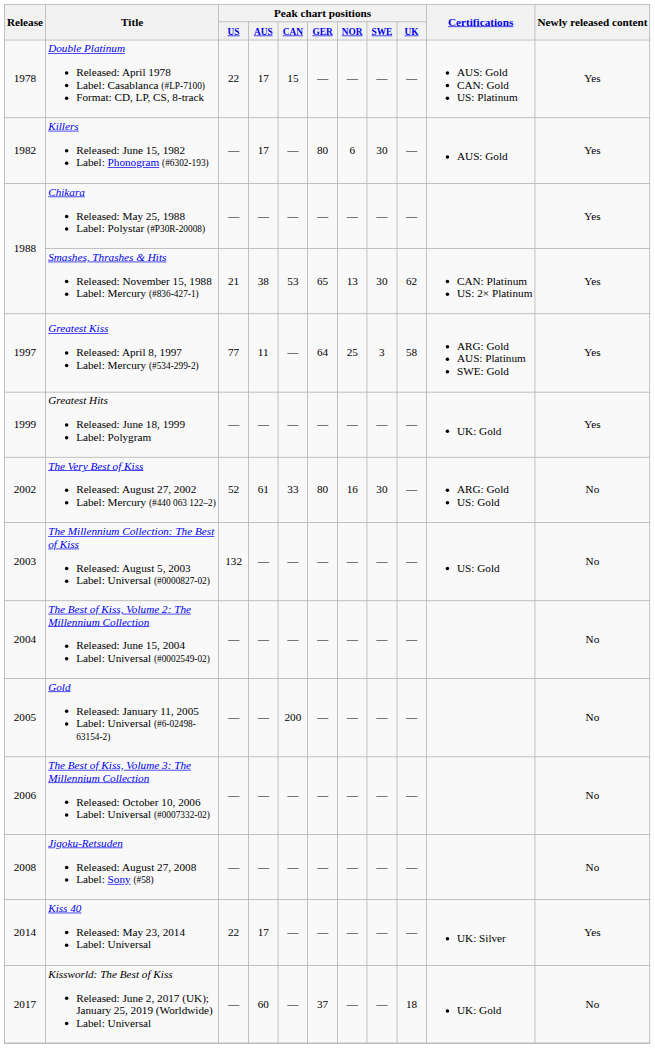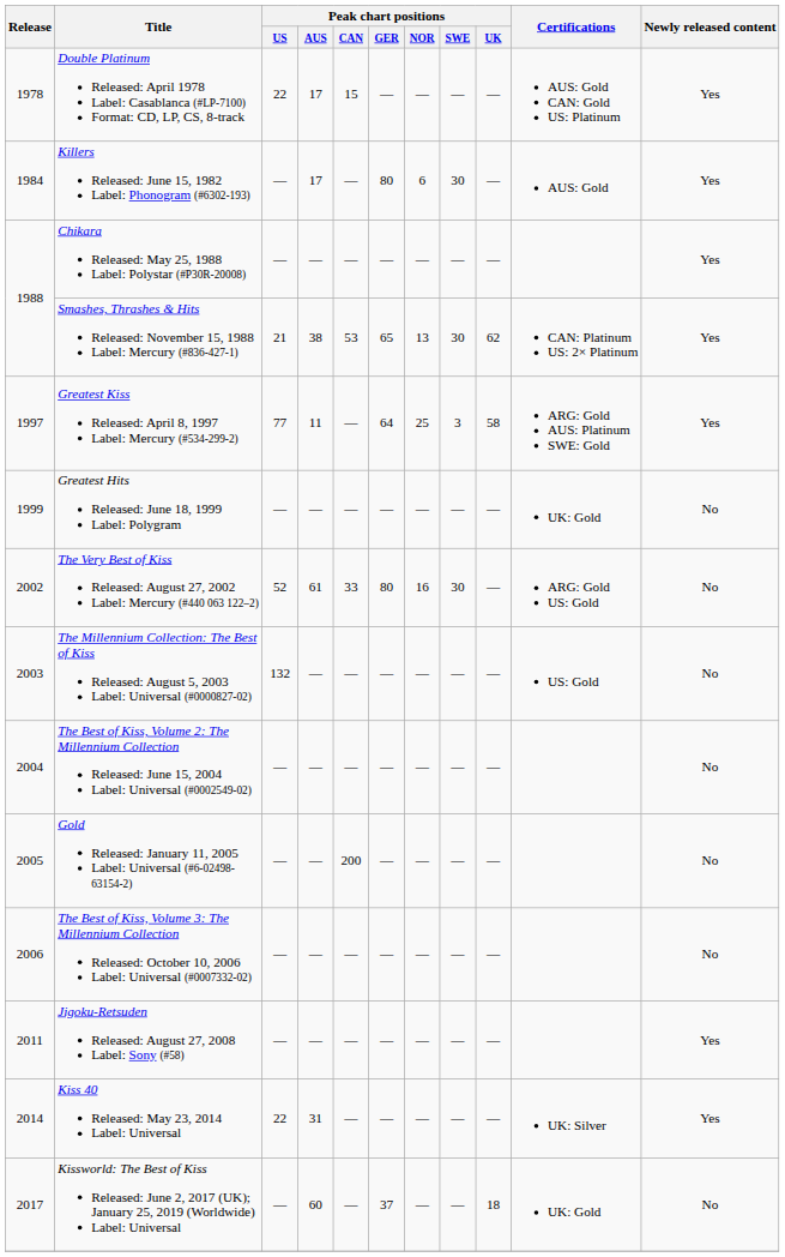Killers Released: June 15, 1982 Label: Phonogram (#6302-193) | Release: 1982 -> 1984
Greatest Hits Released: June 18, 1999 Label: Polygram | Newly released content: Yes -> No
Jigoku-Retsuden Released: August 27, 2008 Label: Sony (#58) | Release: 2008 -> 2011
Jigoku-Retsuden Released: August 27, 2008 Label: Sony (#58) | Newly released content: No -> Yes
Kiss 40 Released: May 23, 2014 Label: Universal | Peak chart positions / AUS: 17 -> 31
